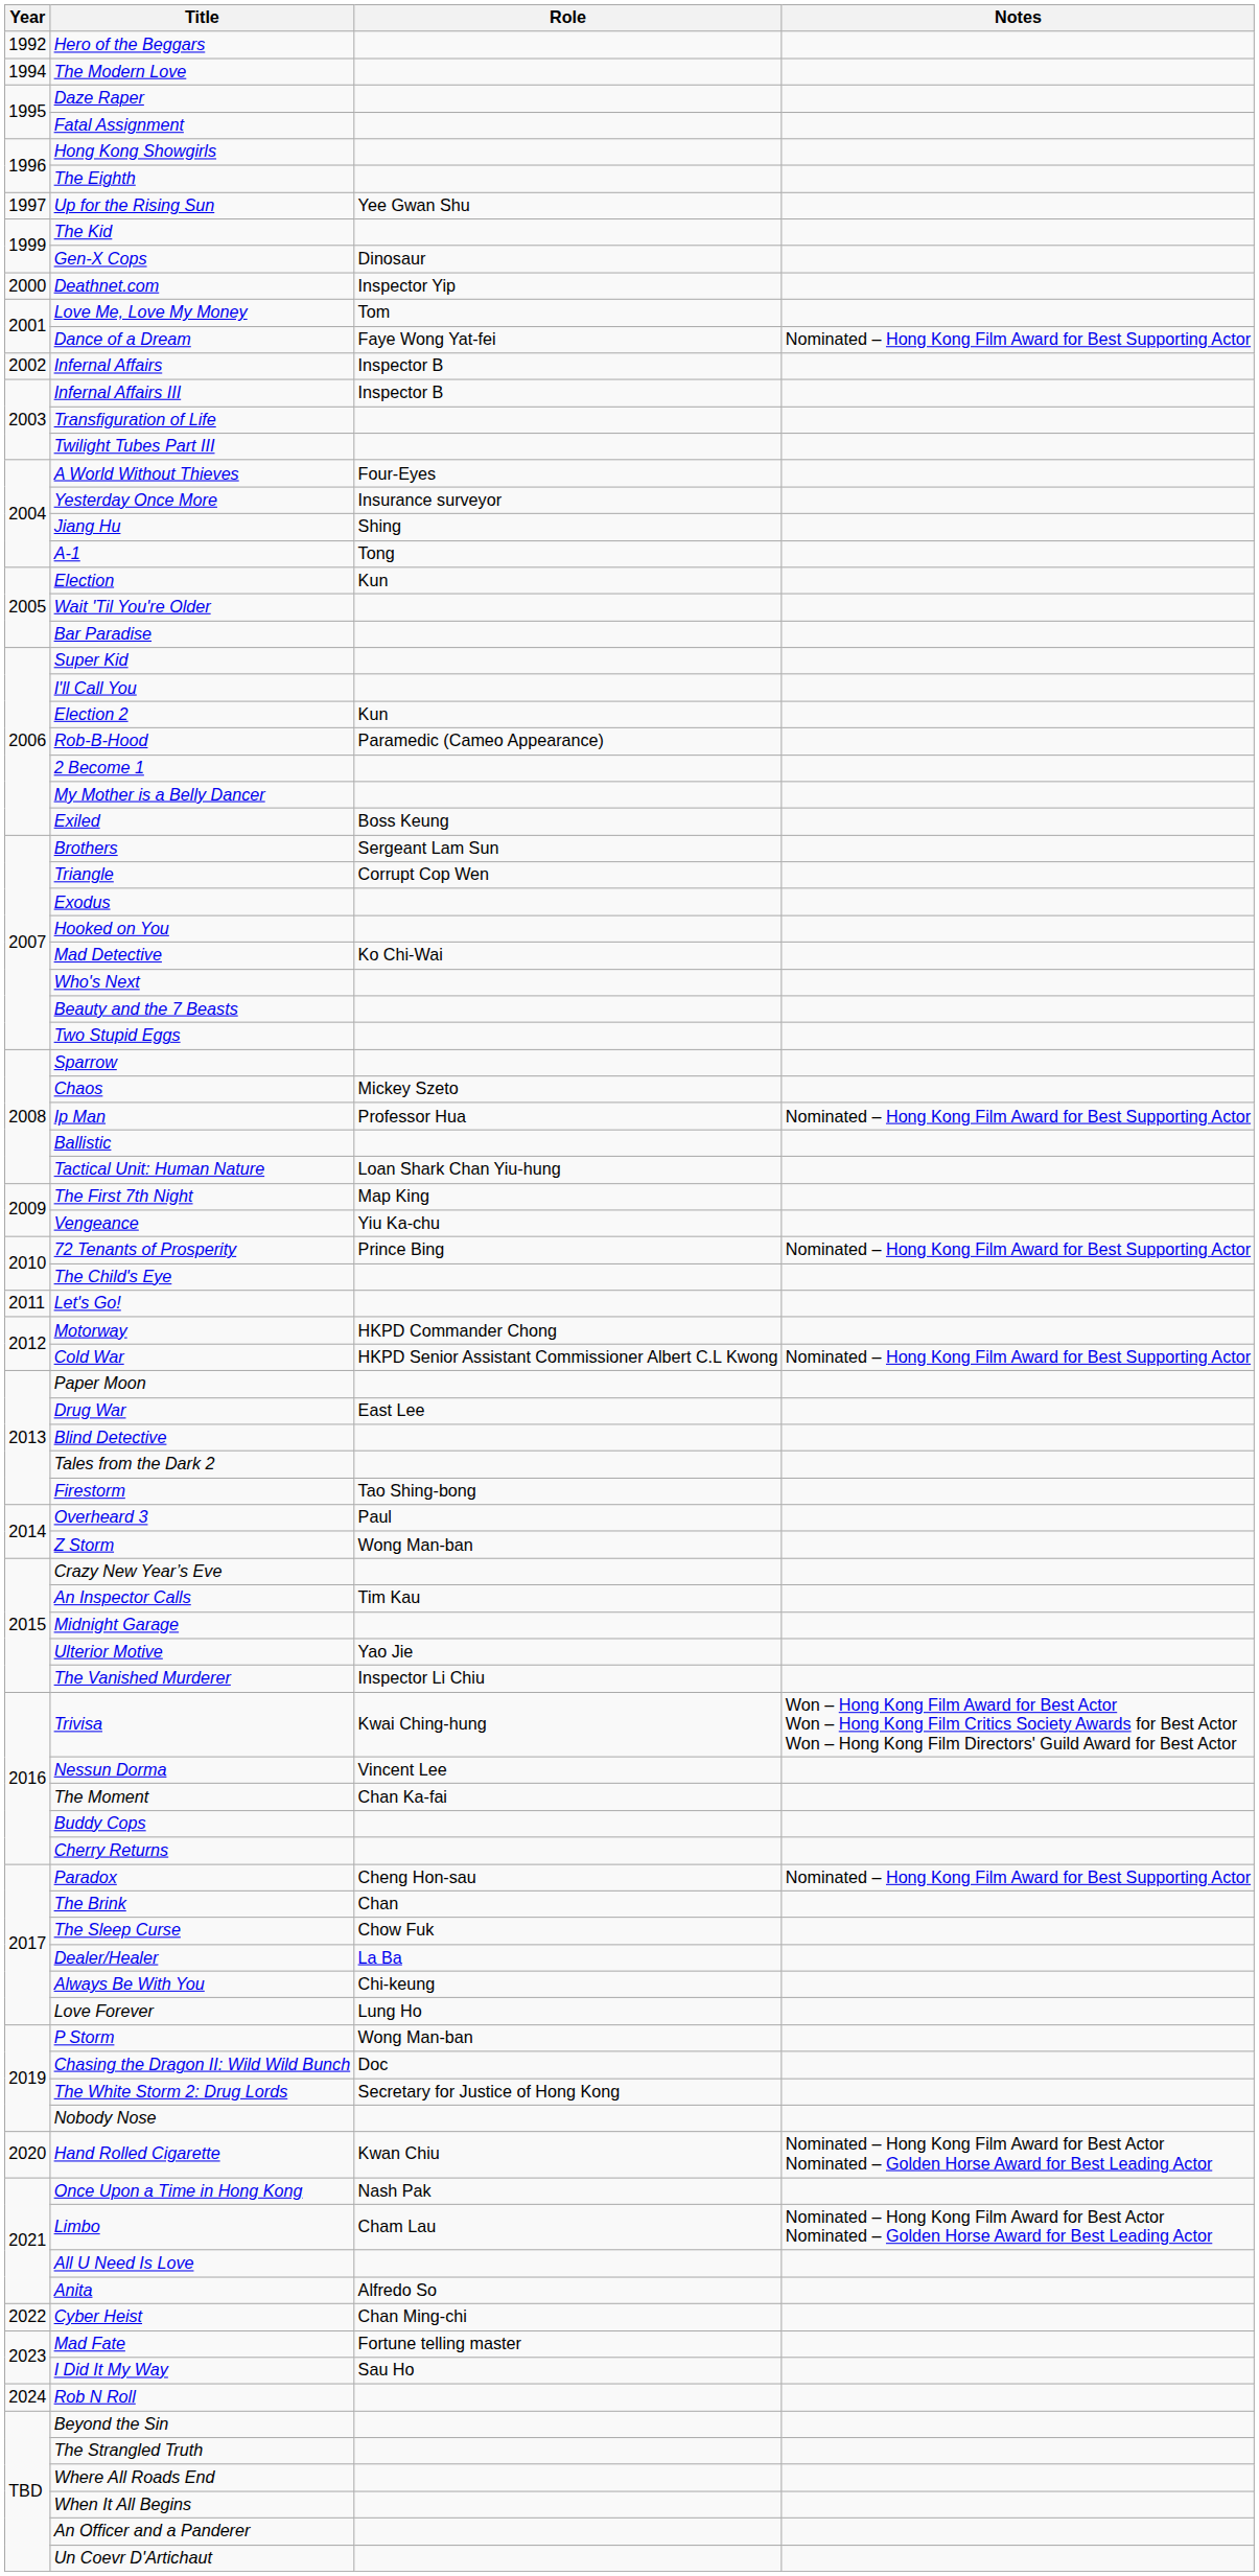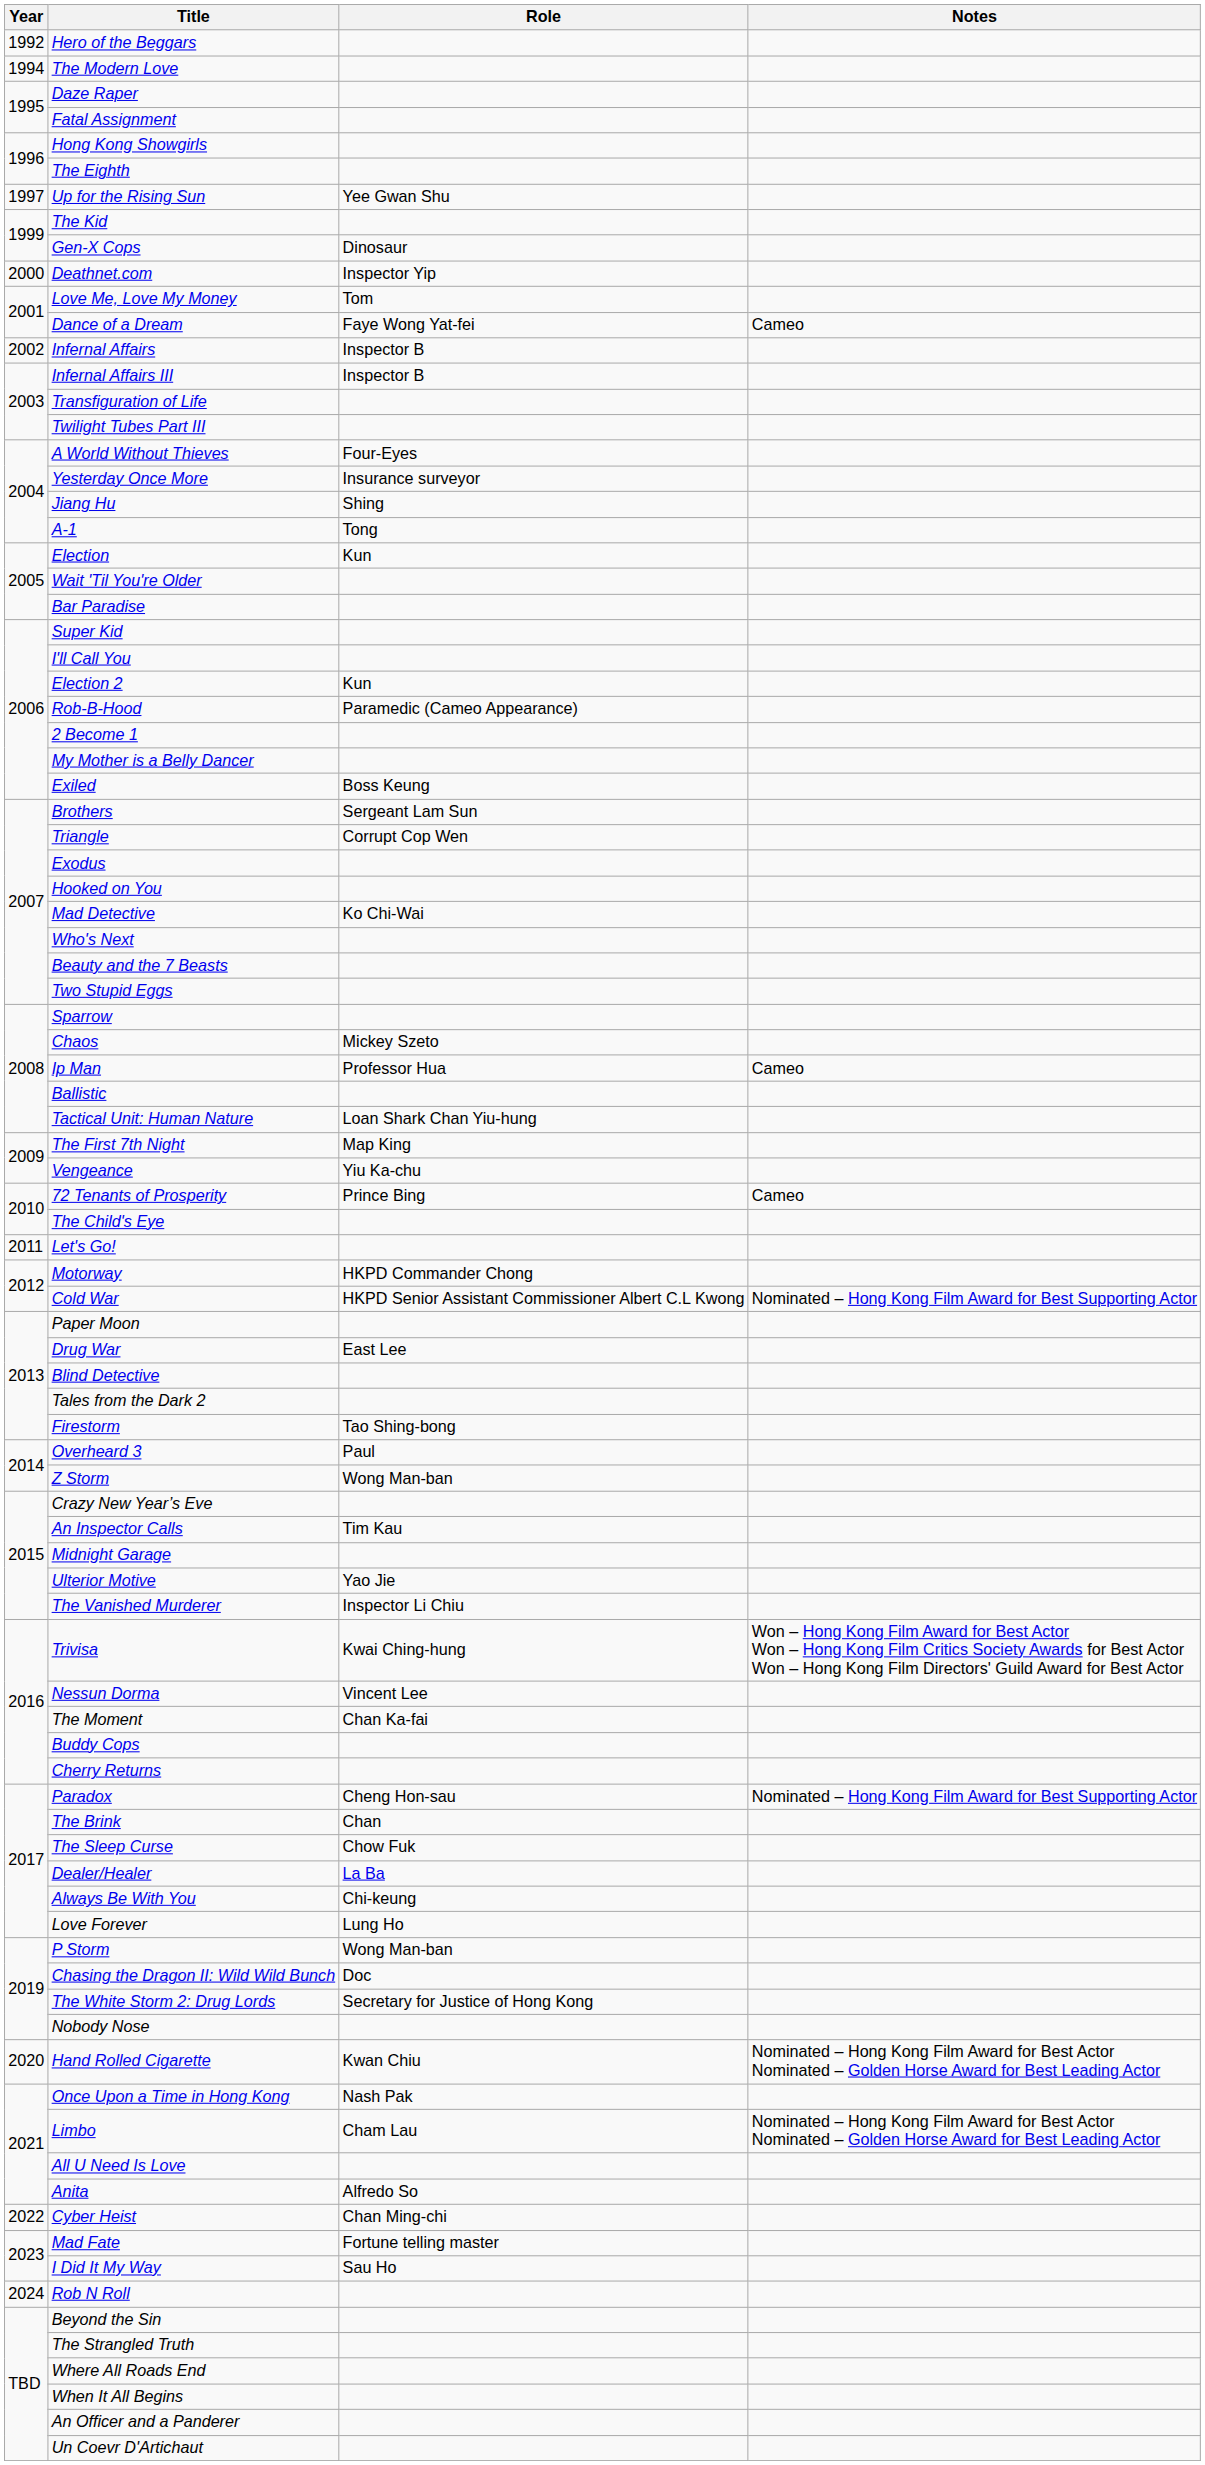Dance of a Dream | Notes: Nominated – Hong Kong Film Award for Best Supporting Actor -> Cameo
Ip Man | Notes: Nominated – Hong Kong Film Award for Best Supporting Actor -> Cameo
72 Tenants of Prosperity | Notes: Nominated – Hong Kong Film Award for Best Supporting Actor -> Cameo
